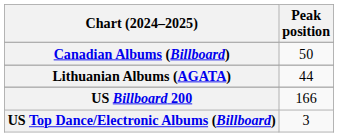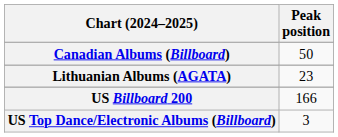Lithuanian Albums (AGATA) | Peak position: 44 -> 23
